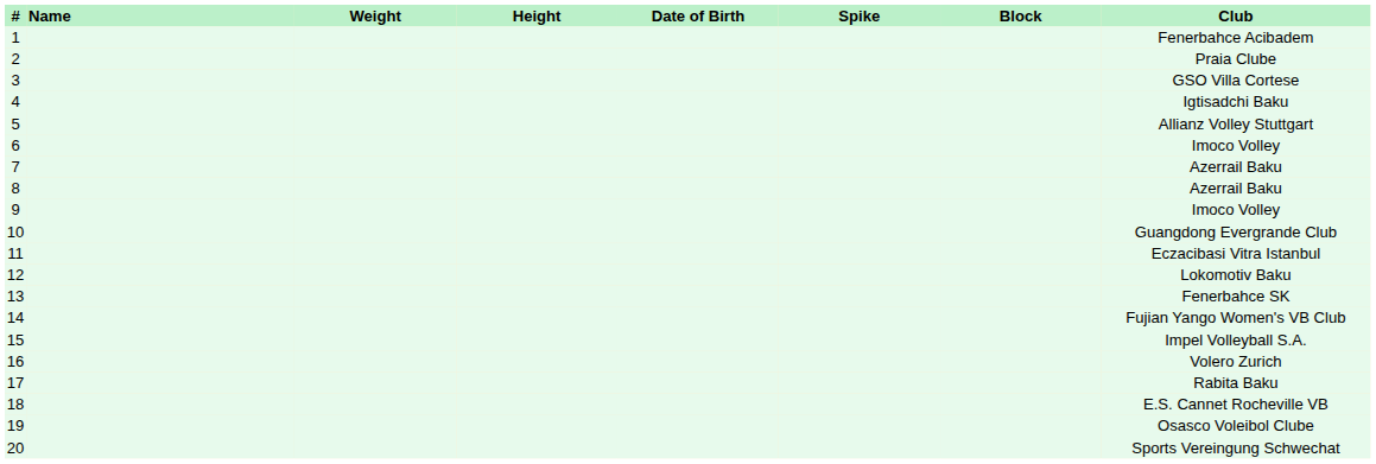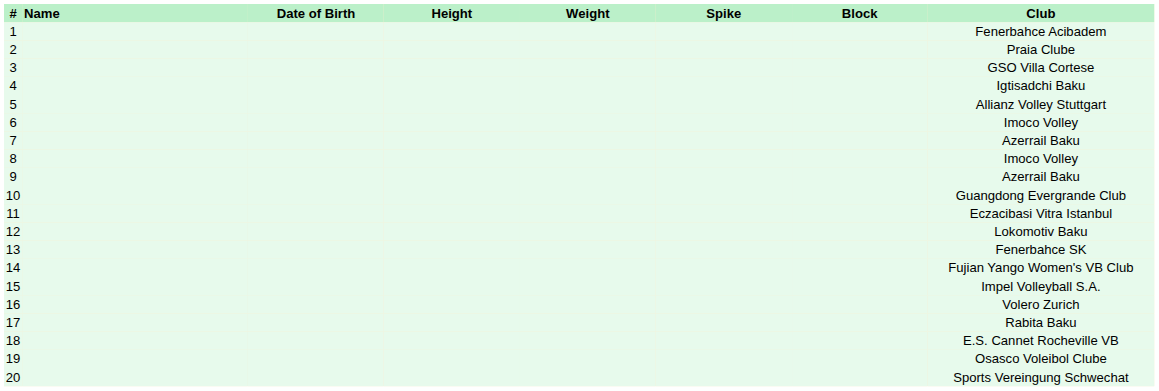columns swapped: Date of Birth <-> Weight
8 | Club: Azerrail Baku -> Imoco Volley
9 | Club: Imoco Volley -> Azerrail Baku
